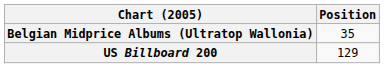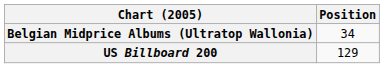Belgian Midprice Albums (Ultratop Wallonia) | Position: 35 -> 34
